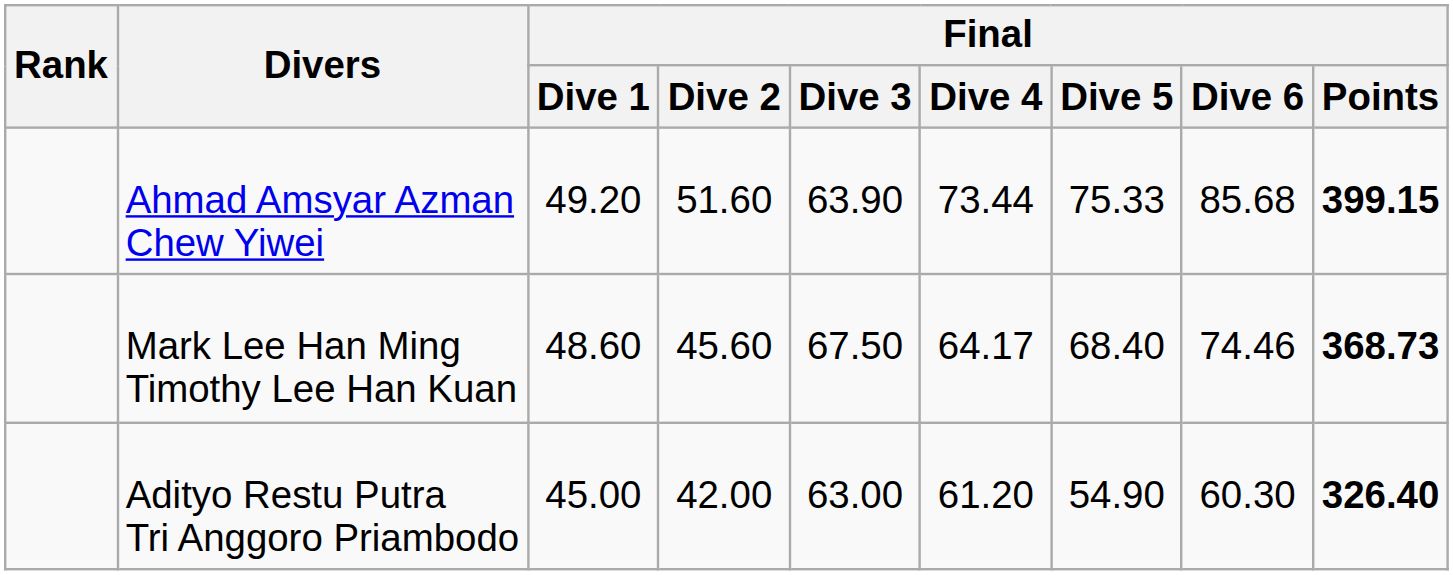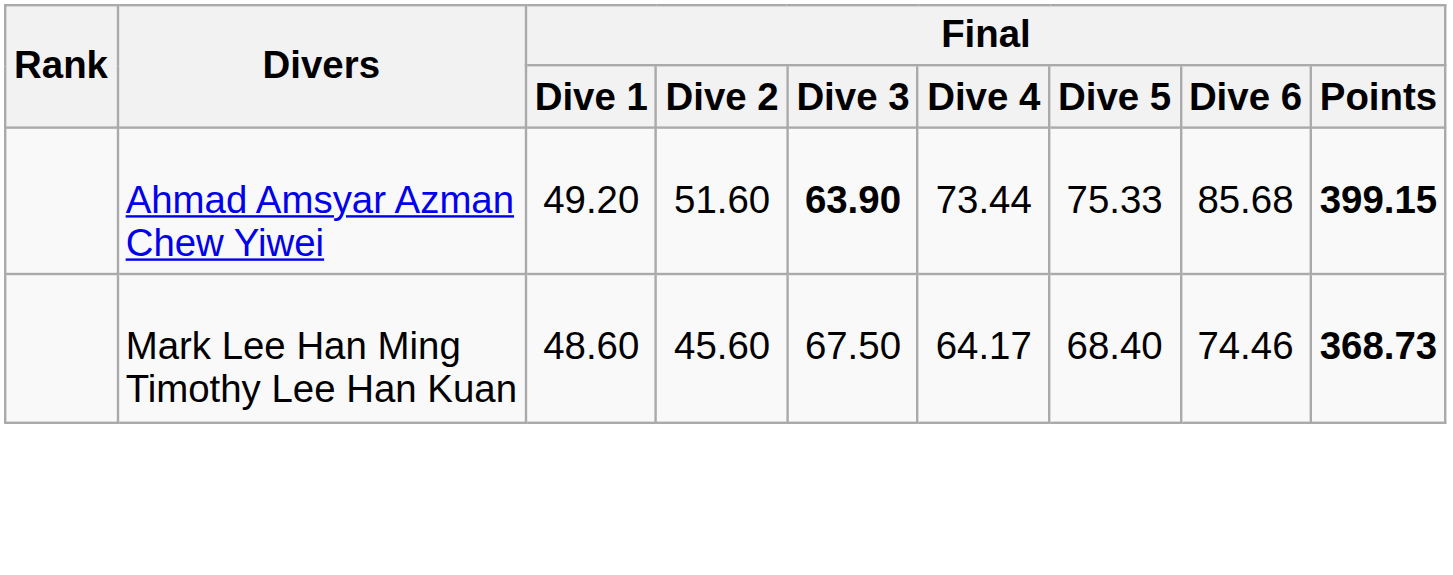Ahmad Amsyar Azman Chew Yiwei | Final / Dive 3: normal -> bold
- row: Adityo Restu Putra Tri Anggoro Priambodo | 45.00 | 42.00 | 63.00 | 61.20 | 54.90 | 60.30 | 326.40
